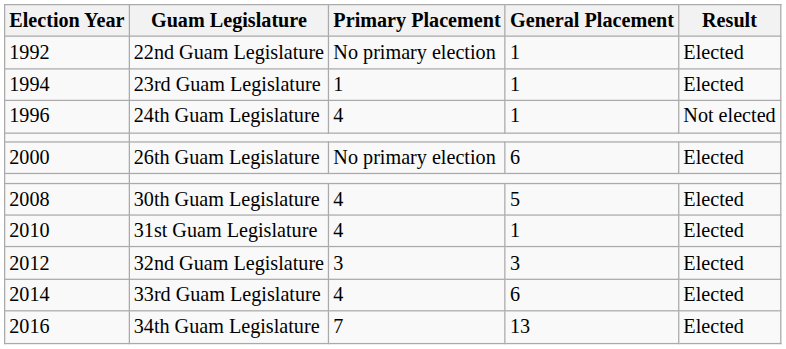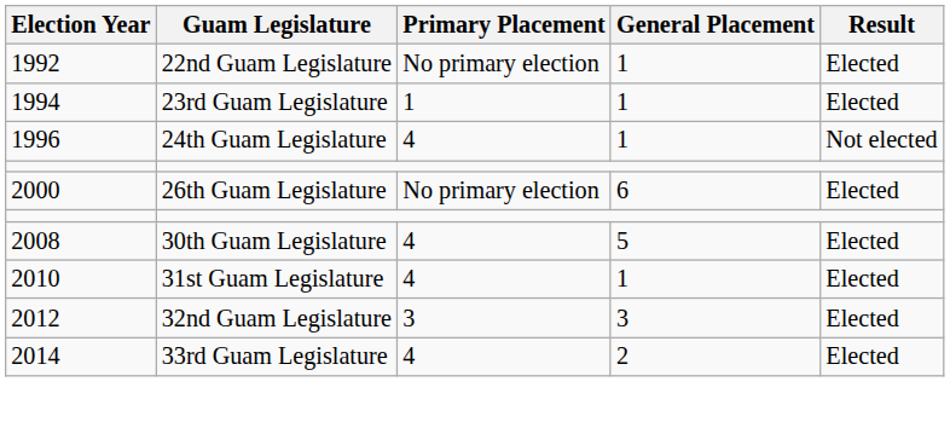33rd Guam Legislature | General Placement: 6 -> 2
- row: 2016 | 34th Guam Legislature | 7 | 13 | Elected
